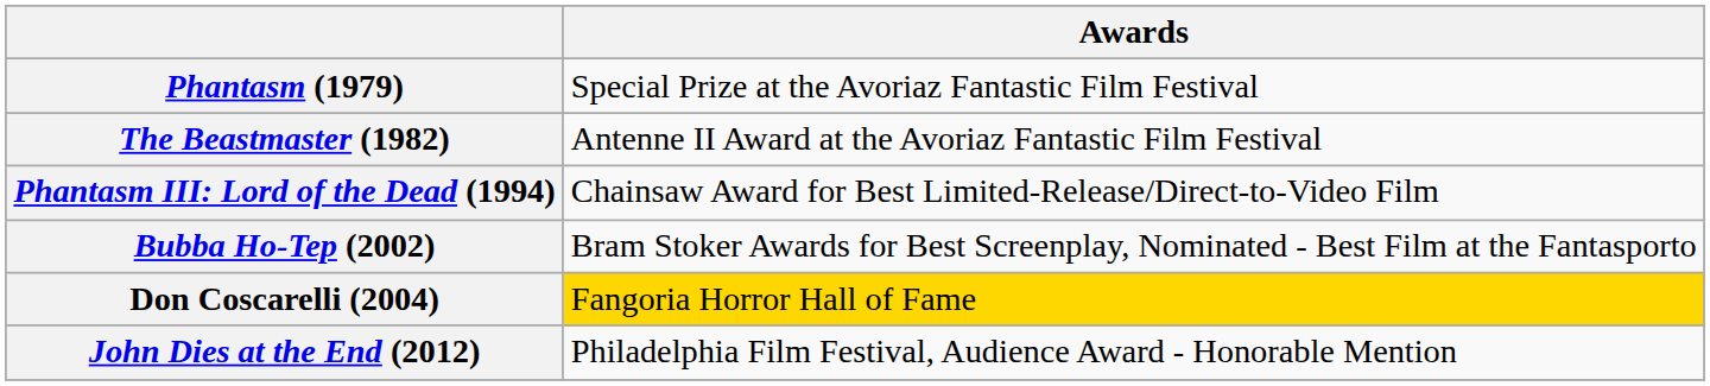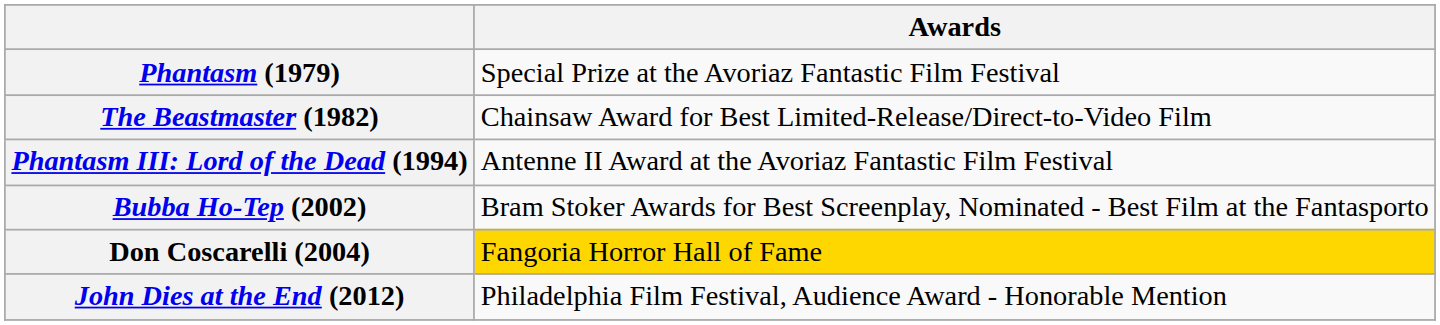The Beastmaster (1982) | Awards: Antenne II Award at the Avoriaz Fantastic Film Festival -> Chainsaw Award for Best Limited-Release/Direct-to-Video Film
Phantasm III: Lord of the Dead (1994) | Awards: Chainsaw Award for Best Limited-Release/Direct-to-Video Film -> Antenne II Award at the Avoriaz Fantastic Film Festival
